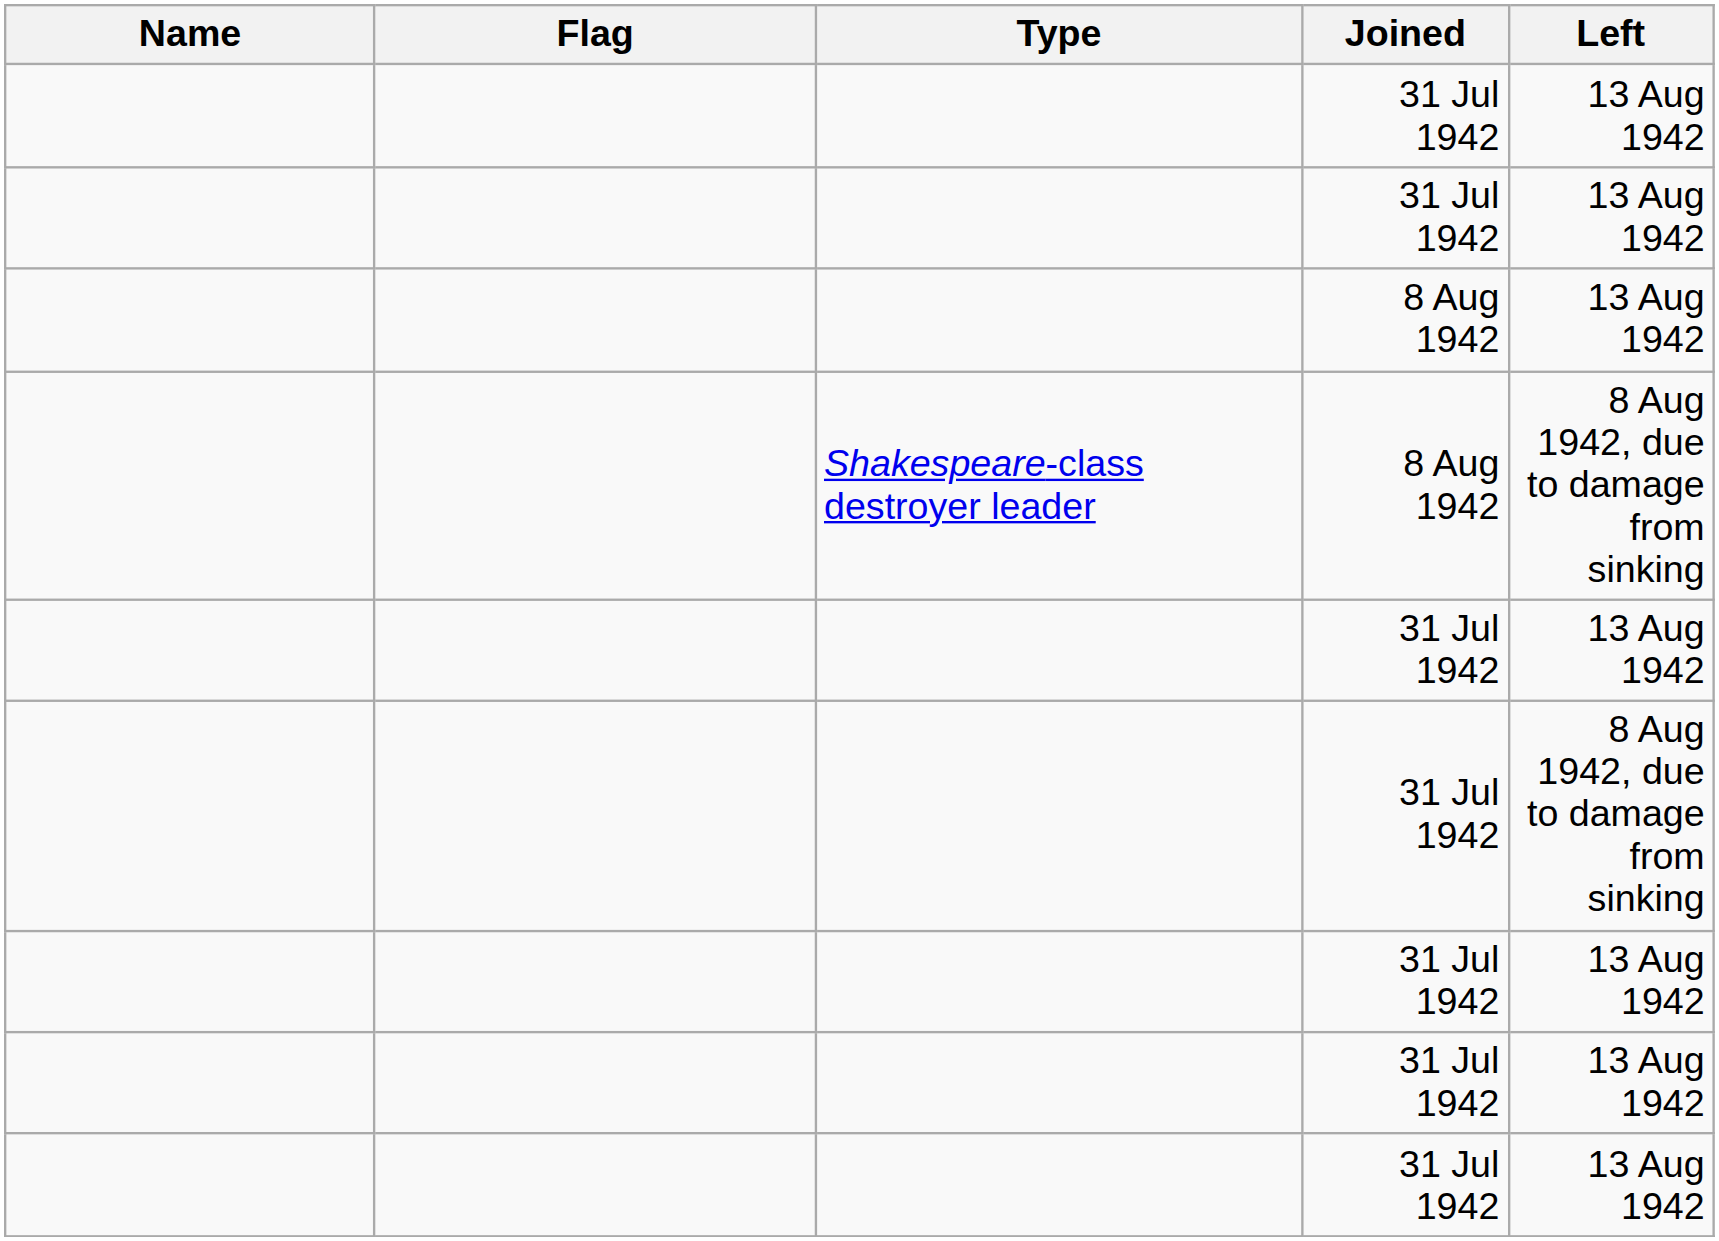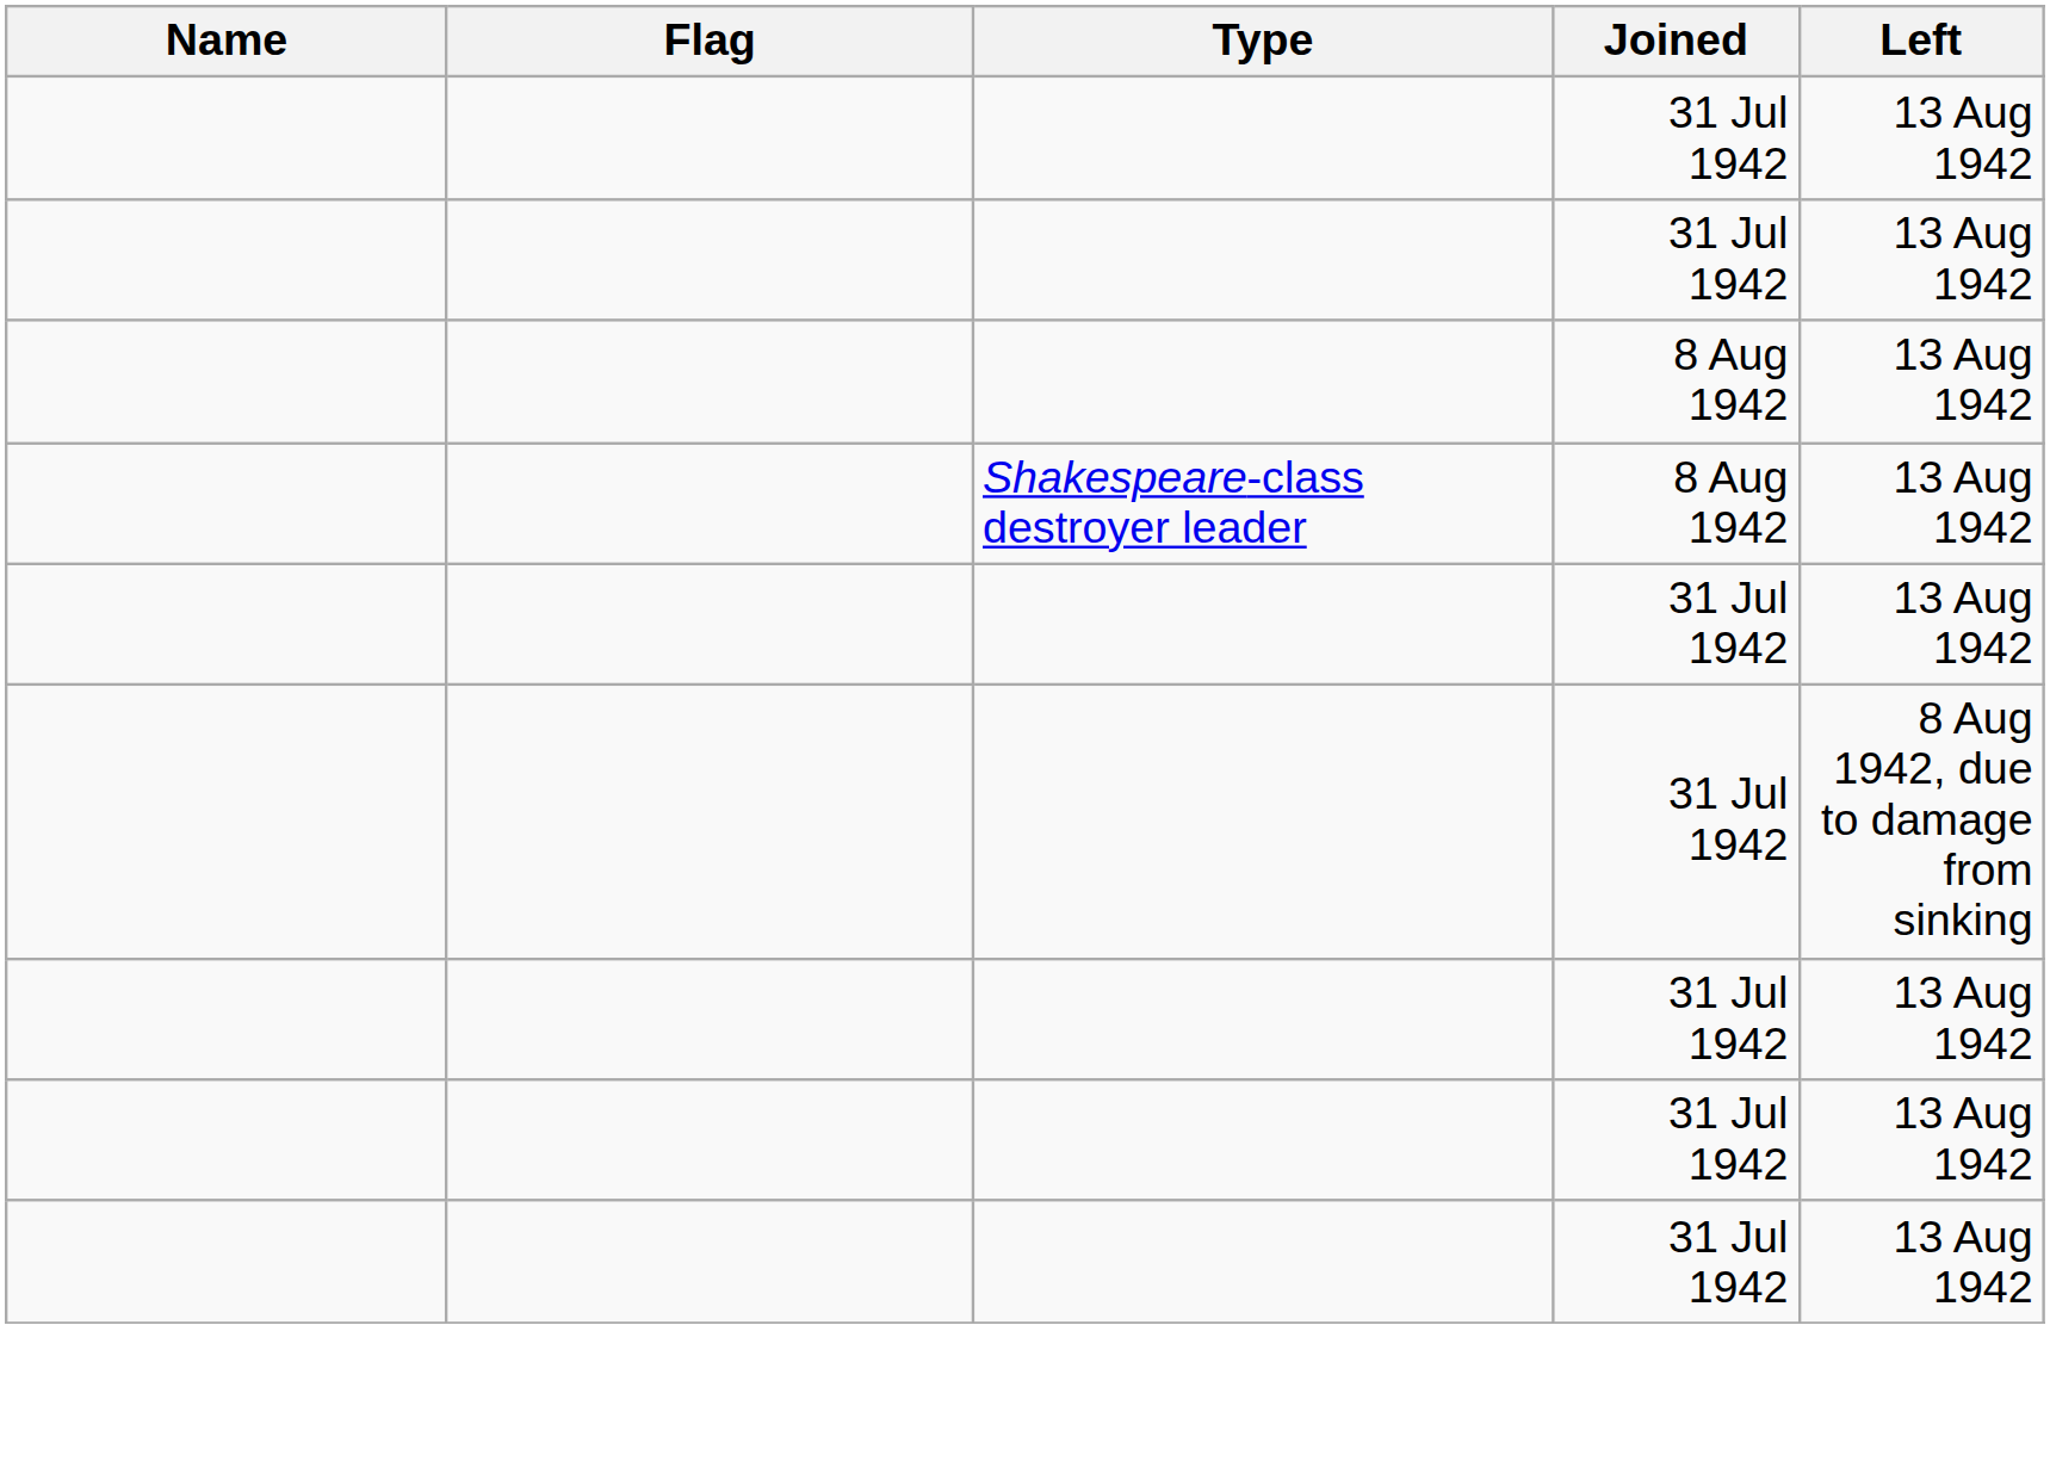Shakespeare-class destroyer leader | Left: 8 Aug 1942, due to damage from sinking -> 13 Aug 1942
